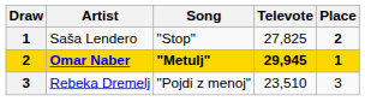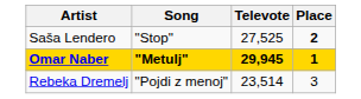- column: Draw | 1 | 2 | 3
Saša Lendero | Televote: 27,825 -> 27,525
Rebeka Dremelj | Televote: 23,510 -> 23,514
